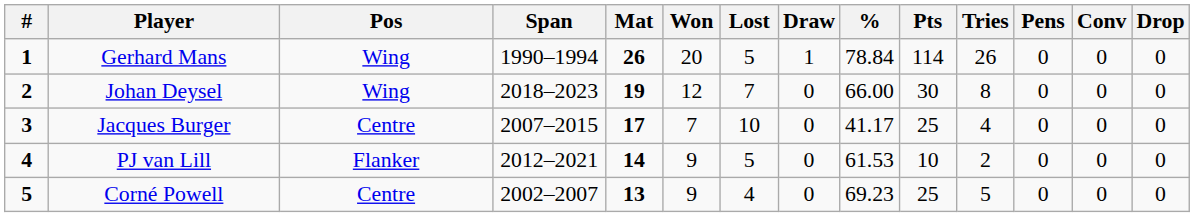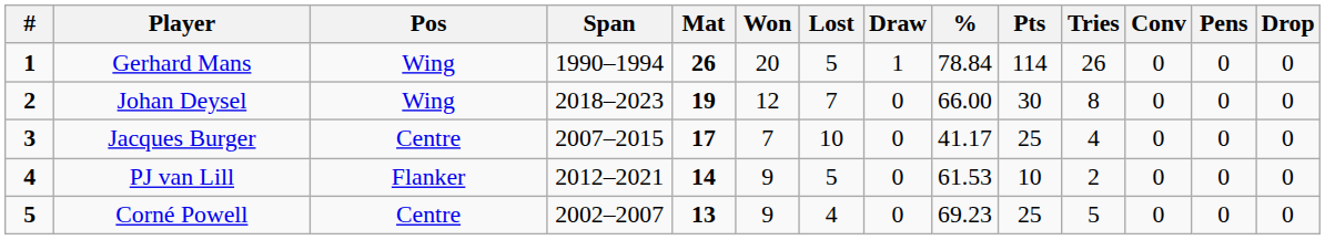columns swapped: Conv <-> Pens
